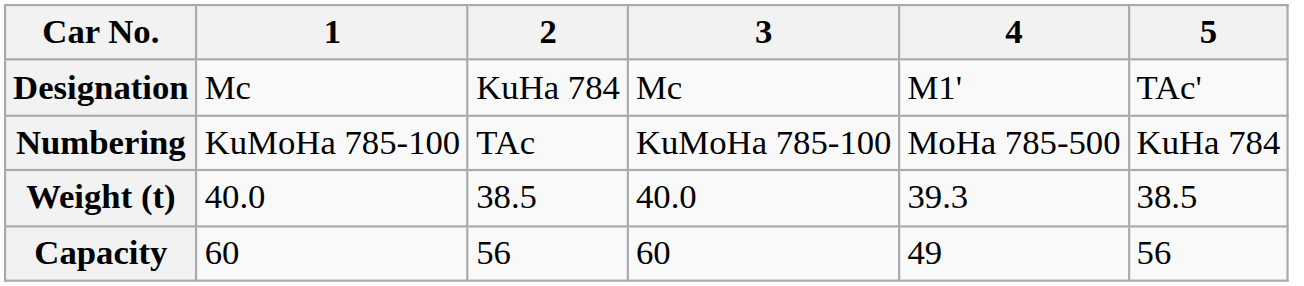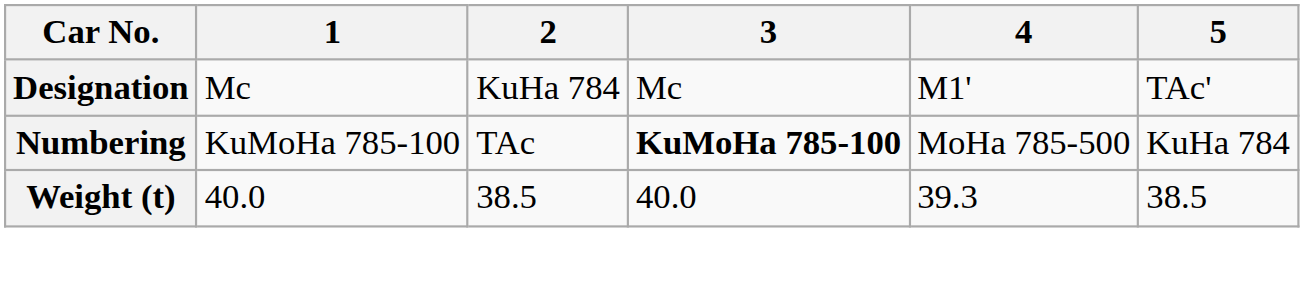Numbering | 3: normal -> bold
- row: Capacity | 60 | 56 | 60 | 49 | 56
